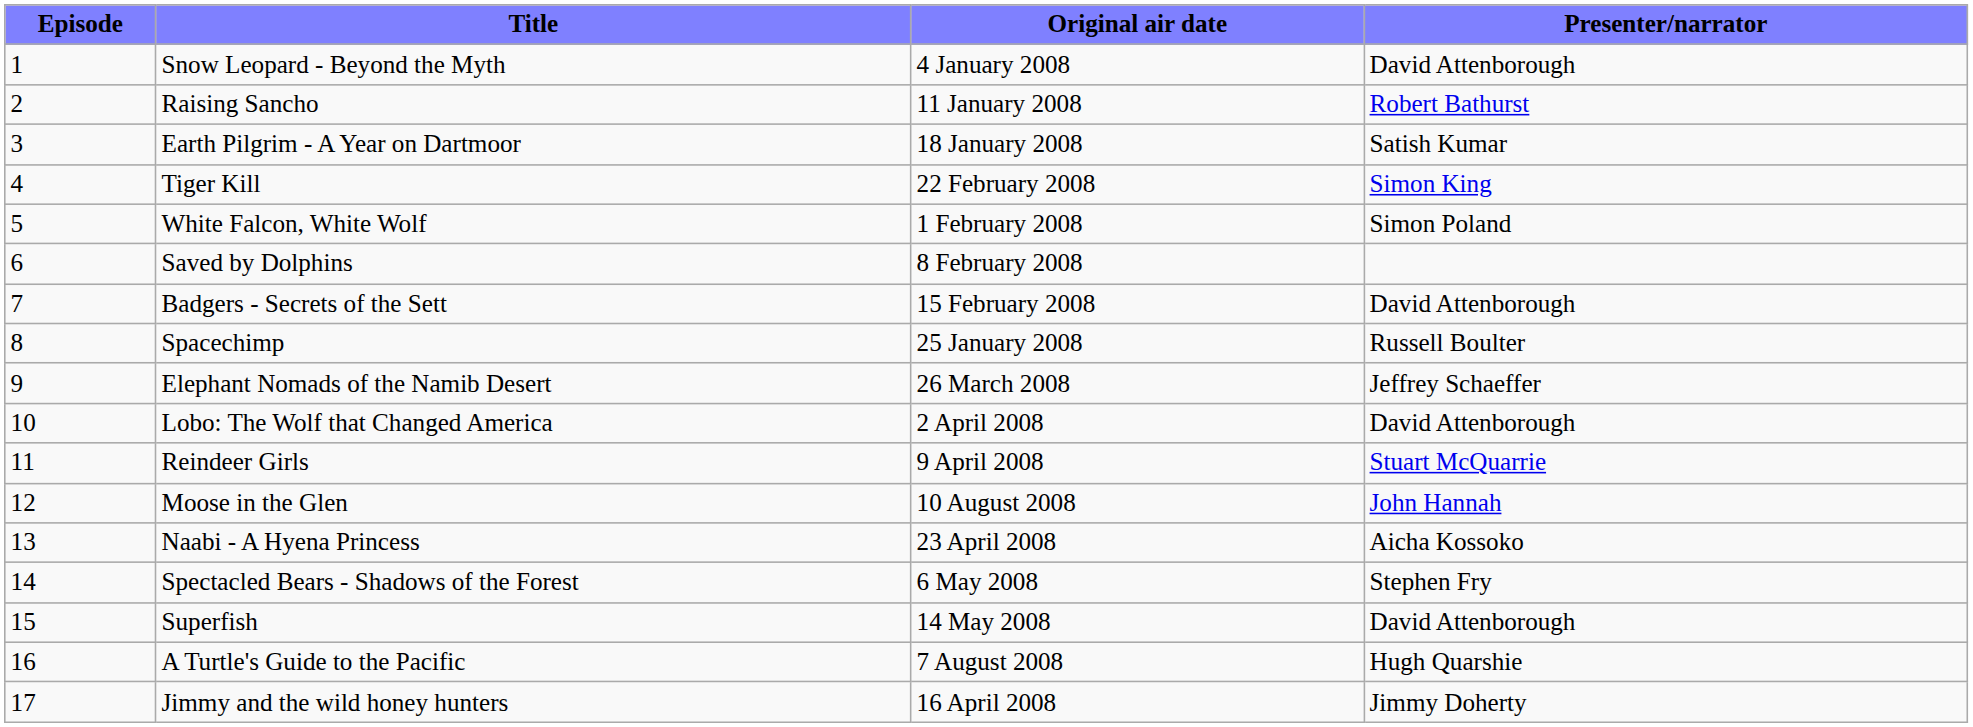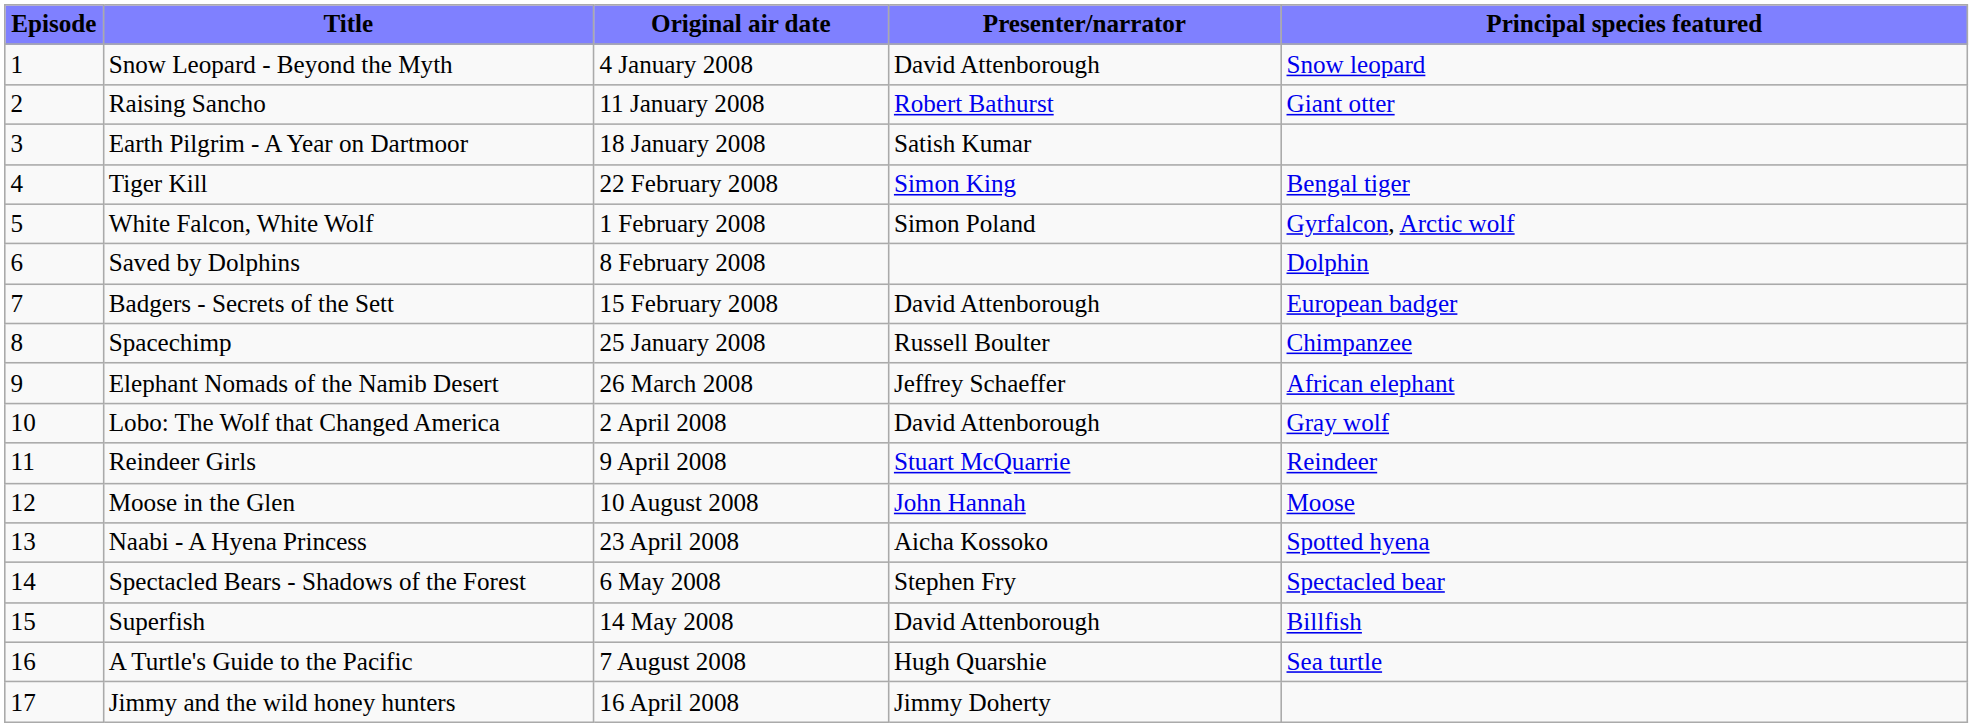+ column: Principal species featured | Snow leopard | Giant otter | Bengal tiger | Gyrfalcon, Arctic wolf | Dolphin | European badger | Chimpanzee | African elephant | Gray wolf | Reindeer | Moose | Spotted hyena | Spectacled bear | Billfish | Sea turtle
